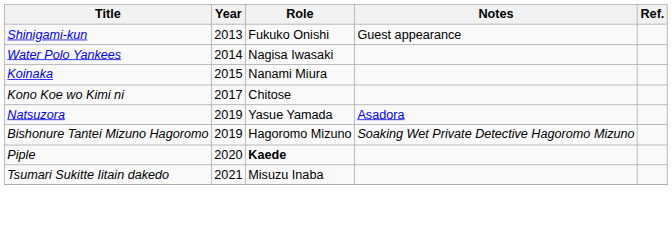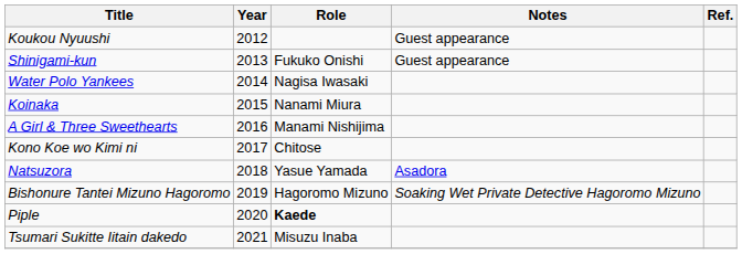+ row: Koukou Nyuushi | 2012 | Guest appearance
+ row: A Girl & Three Sweethearts | 2016 | Manami Nishijima
Natsuzora | Year: 2019 -> 2018
